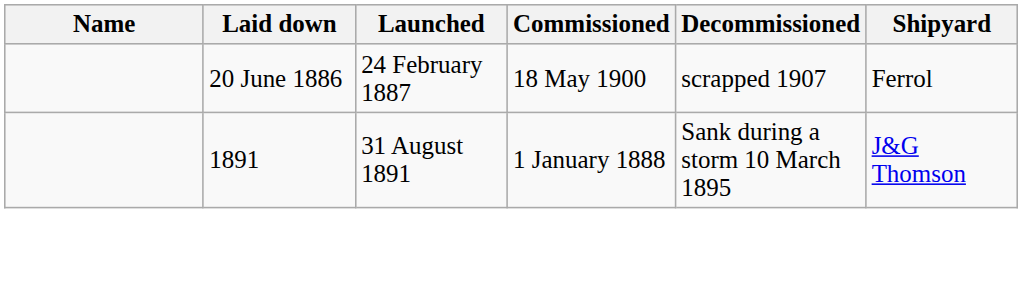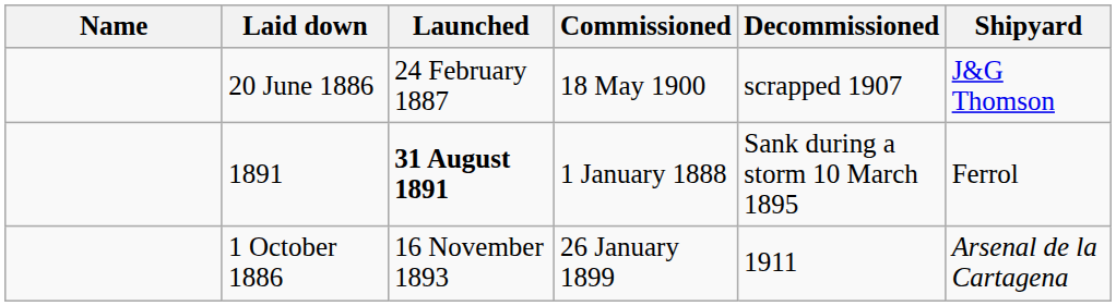20 June 1886 | Shipyard: Ferrol -> J&G Thomson
1891 | Launched: normal -> bold
1891 | Shipyard: J&G Thomson -> Ferrol
+ row: 1 October 1886 | 16 November 1893 | 26 January 1899 | 1911 | Arsenal de la Cartagena
